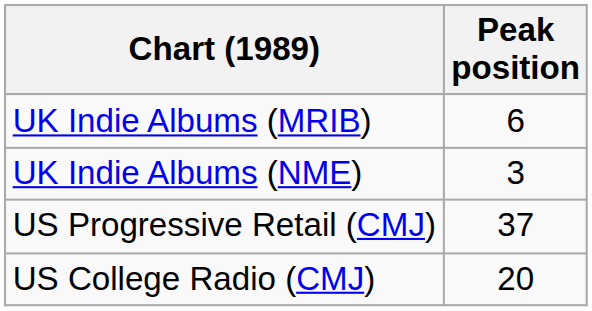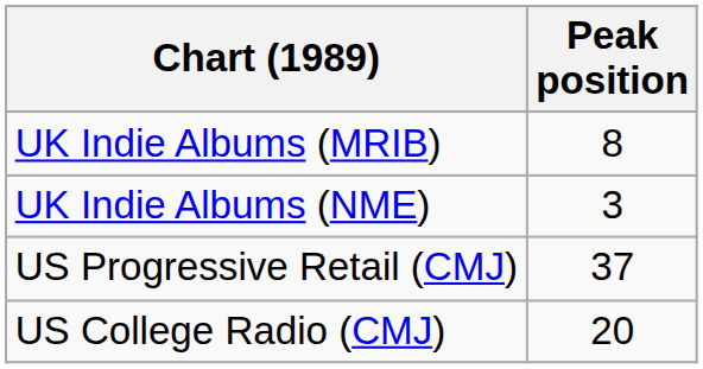UK Indie Albums (MRIB) | Peak position: 6 -> 8
